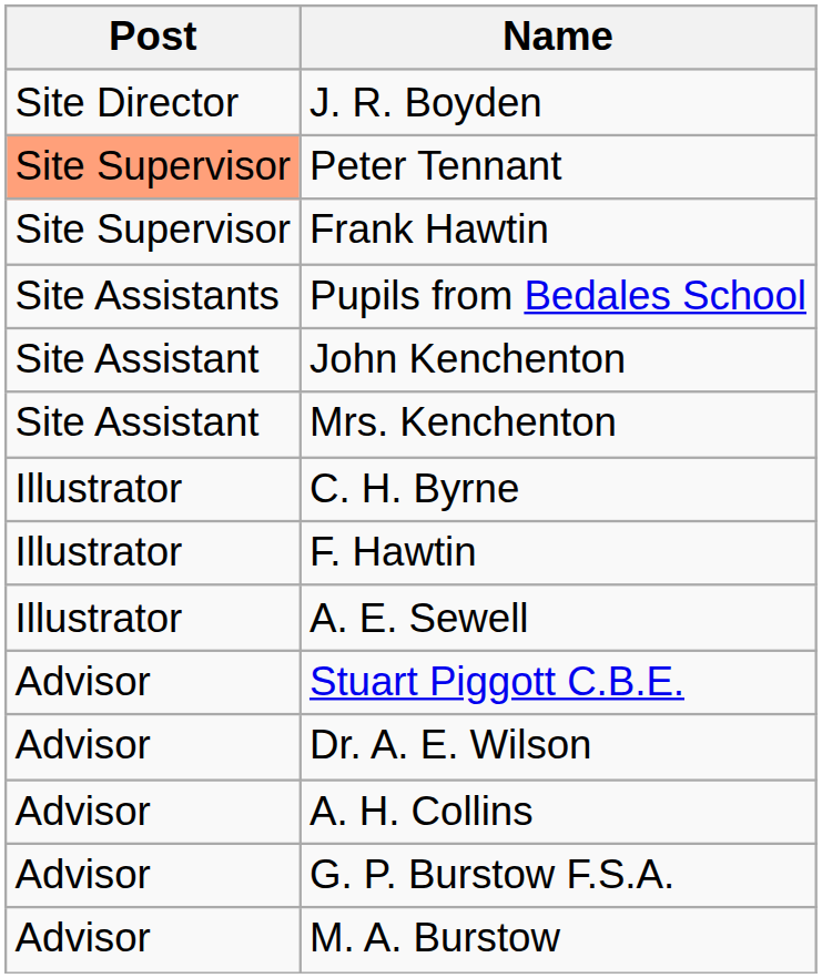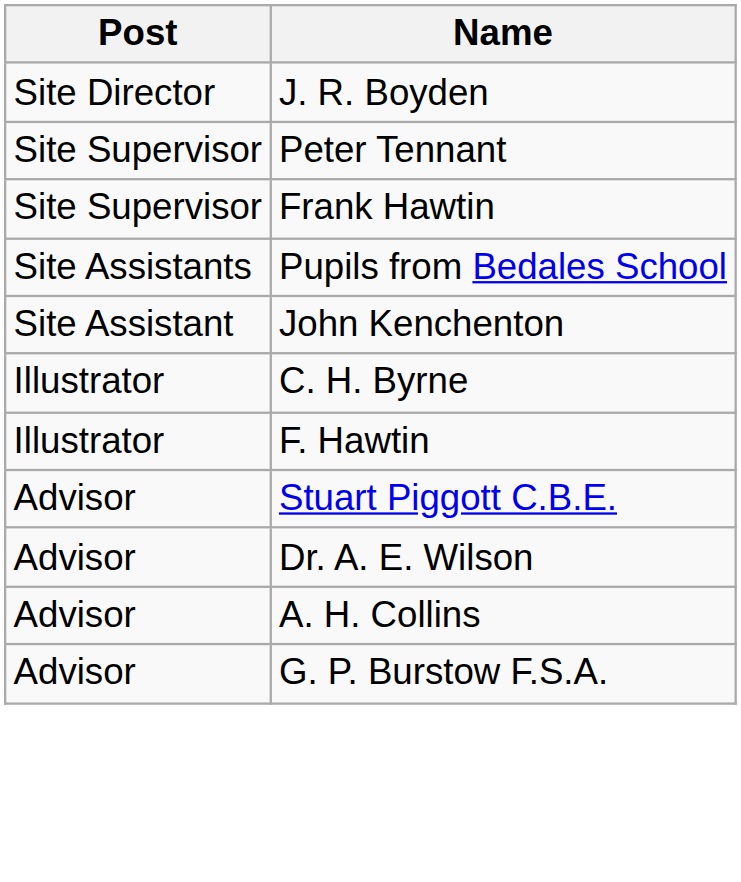Peter Tennant | Post: lightsalmon background -> no background
- row: Site Assistant | Mrs. Kenchenton
- row: Illustrator | A. E. Sewell
- row: Advisor | M. A. Burstow
